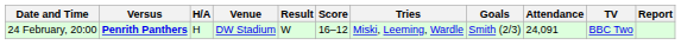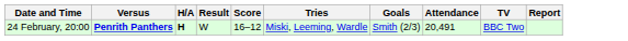- column: Venue | DW Stadium
24 February, 20:00 | H/A: normal -> bold
24 February, 20:00 | Attendance: 24,091 -> 20,491
